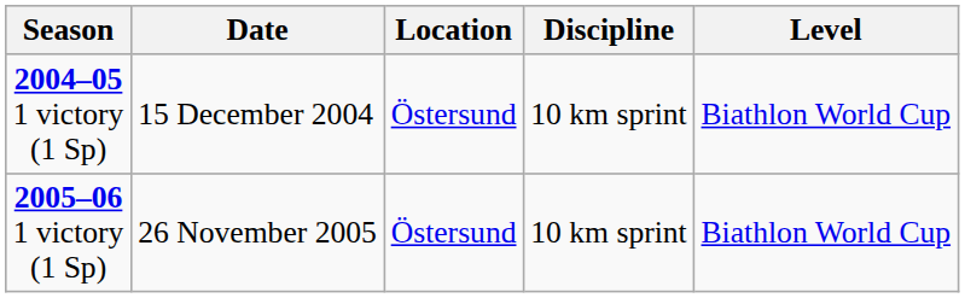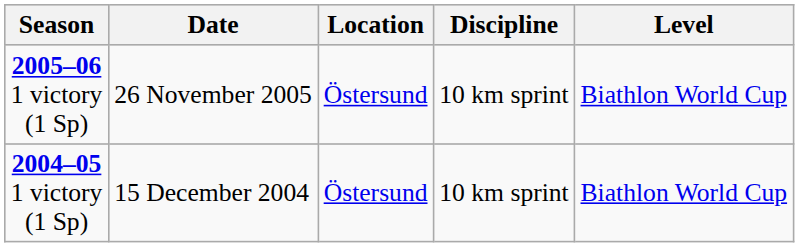rows swapped: 2004–05 1 victory (1 Sp) <-> 2005–06 1 victory (1 Sp)
